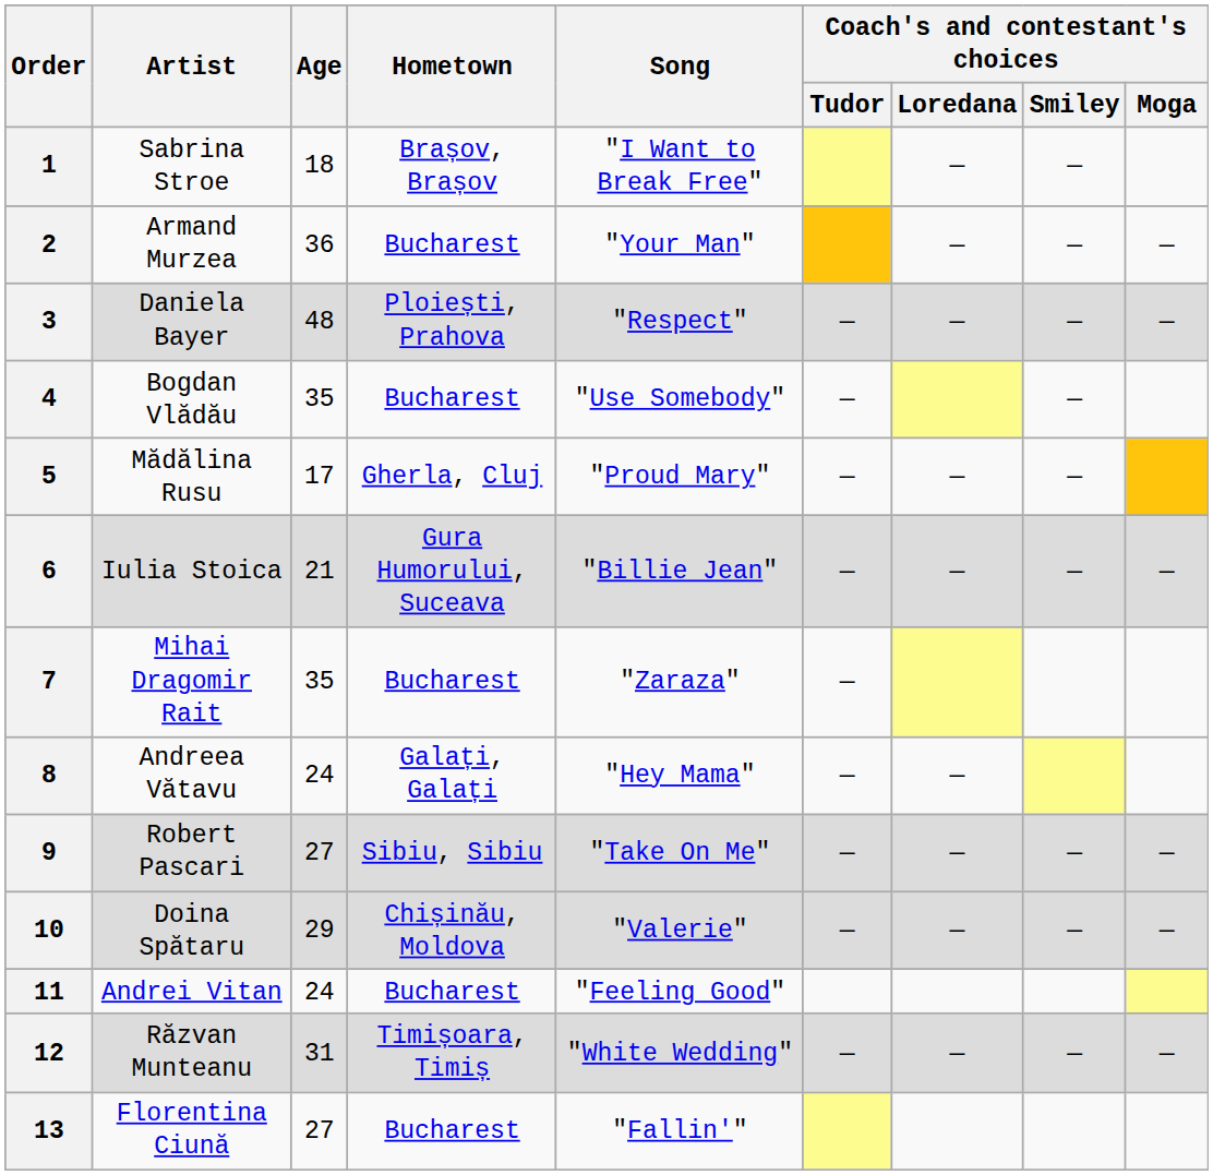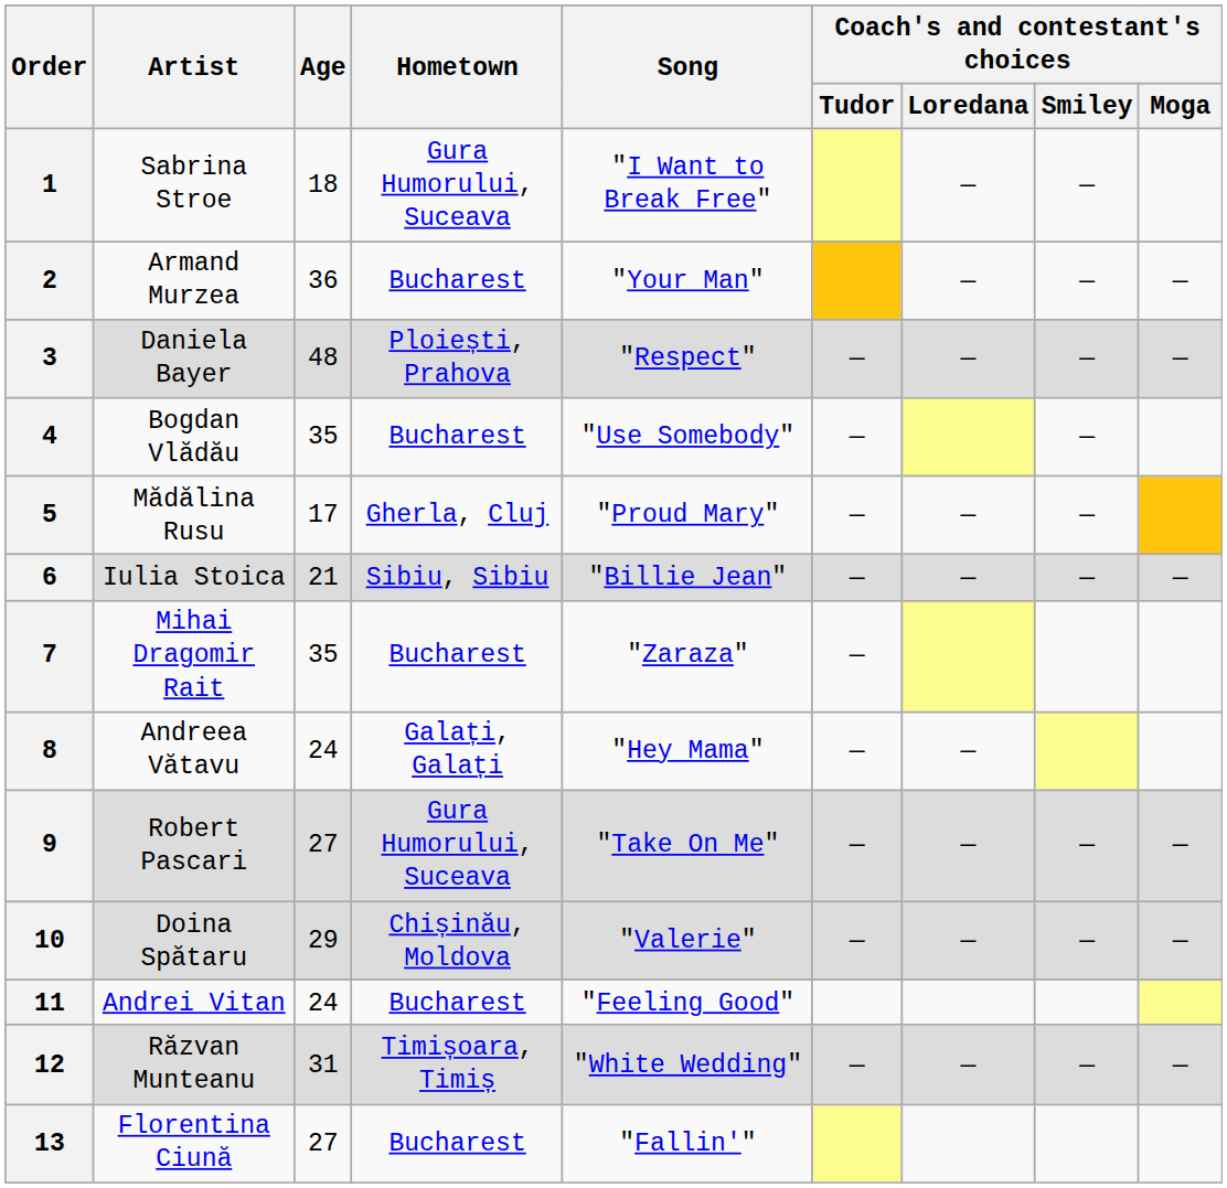1 | Hometown: Brașov, Brașov -> Gura Humorului, Suceava
6 | Hometown: Gura Humorului, Suceava -> Sibiu, Sibiu
9 | Hometown: Sibiu, Sibiu -> Gura Humorului, Suceava
